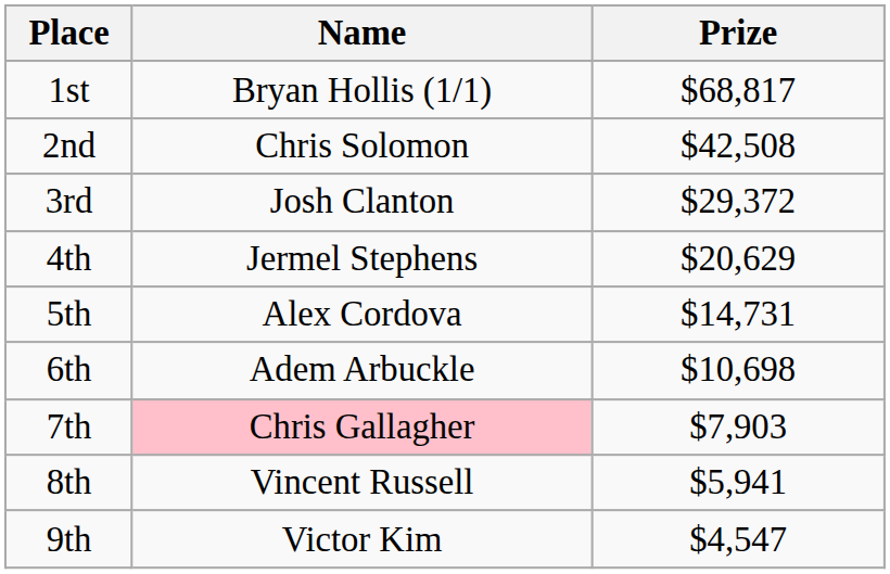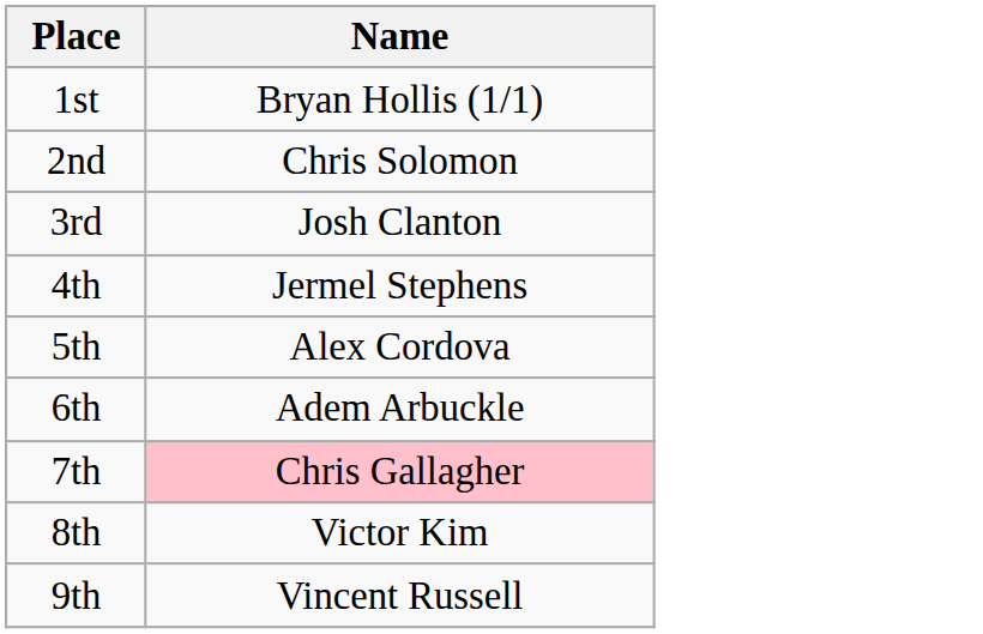- column: Prize | $68,817 | $42,508 | $29,372 | $20,629 | $14,731 | $10,698 | $7,903 | $5,941 | $4,547
8th | Name: Vincent Russell -> Victor Kim
9th | Name: Victor Kim -> Vincent Russell
